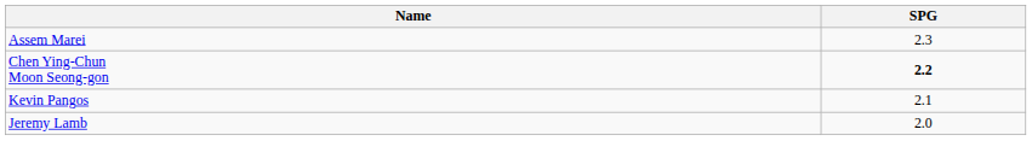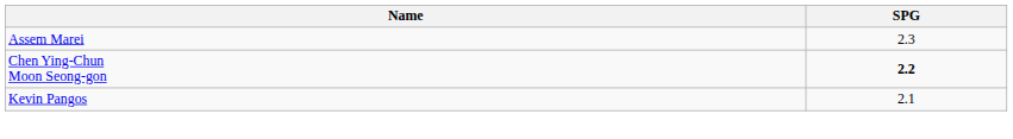- row: Jeremy Lamb | 2.0
